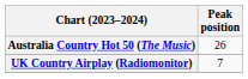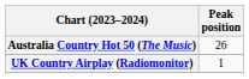UK Country Airplay (Radiomonitor) | Peak position: 7 -> 1
